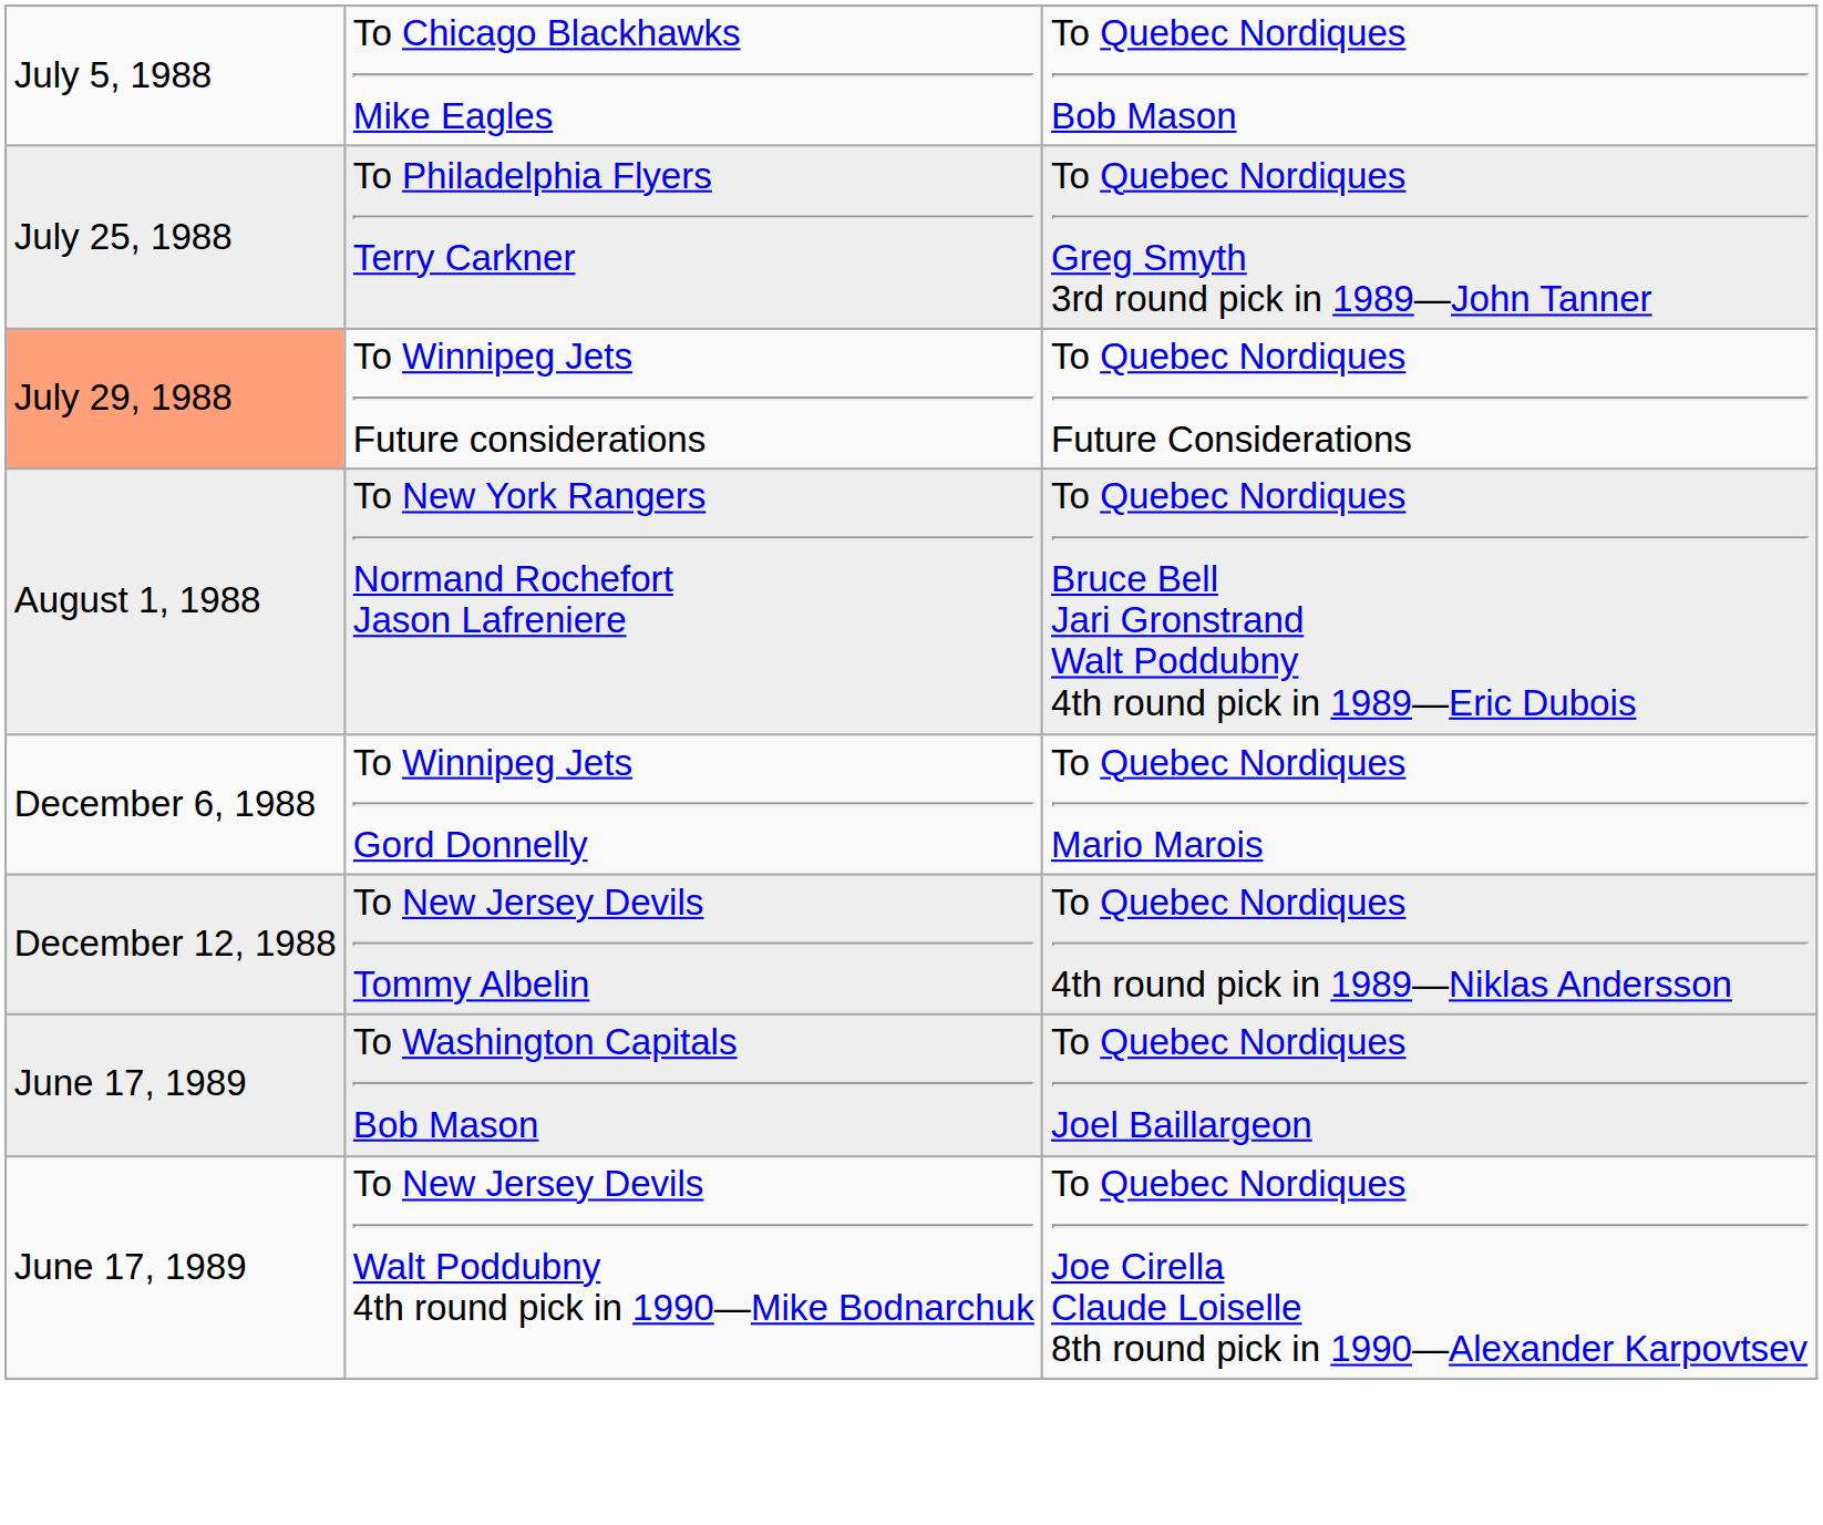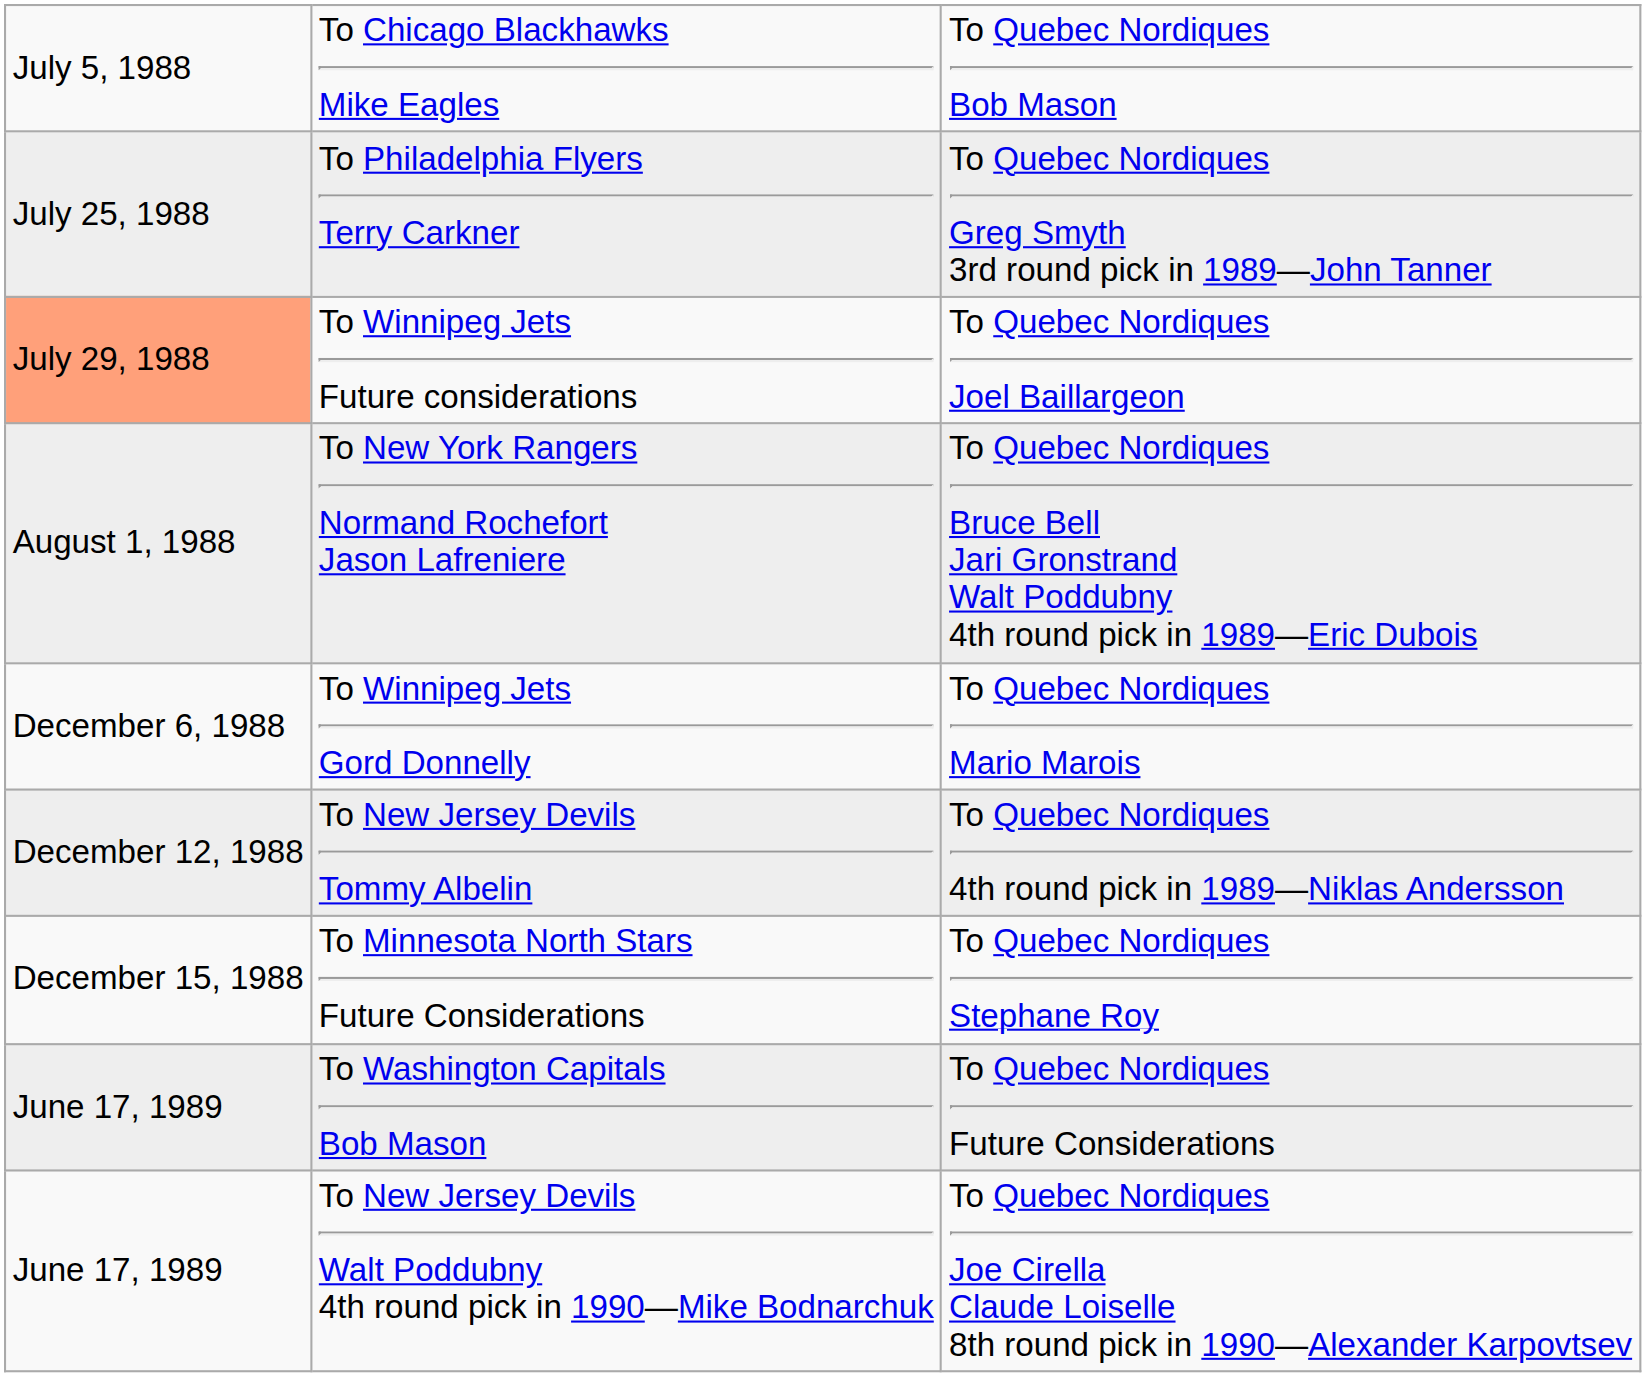To Winnipeg Jets Future considerations | column 3: To Quebec Nordiques Future Considerations -> To Quebec Nordiques Joel Baillargeon
+ row: December 15, 1988 | To Minnesota North Stars Future Considerations | To Quebec Nordiques Stephane Roy
To Washington Capitals Bob Mason | column 3: To Quebec Nordiques Joel Baillargeon -> To Quebec Nordiques Future Considerations
